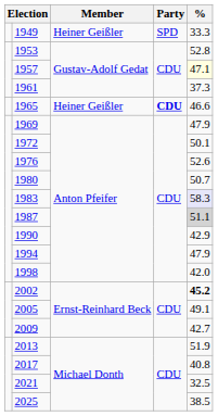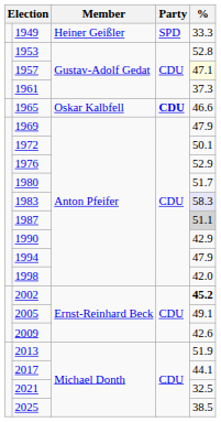1965 | Member: Heiner Geißler -> Oskar Kalbfell
1976 | %: 52.6 -> 52.9
1980 | %: 50.7 -> 51.7
2009 | %: 42.7 -> 42.6
2017 | %: 40.8 -> 44.1
